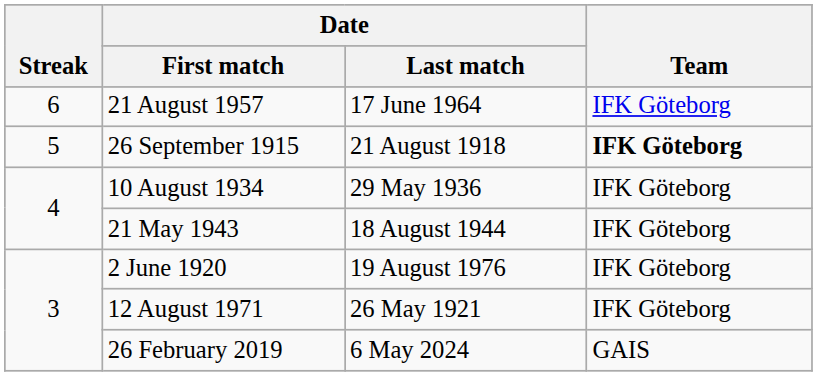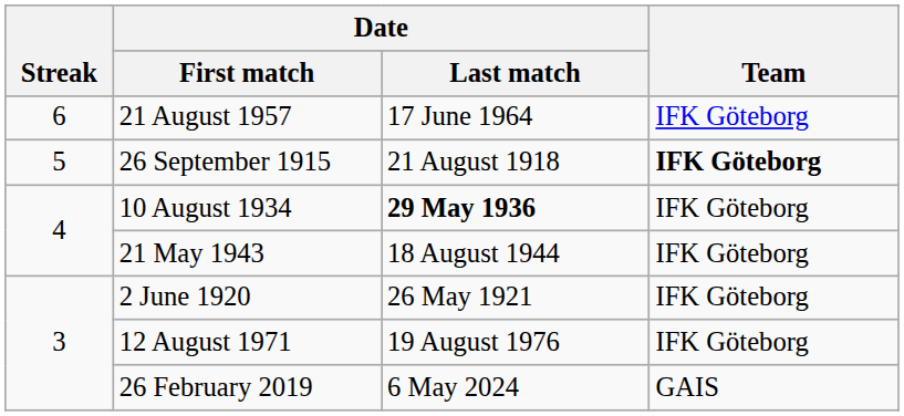10 August 1934 | Date / Last match: normal -> bold
2 June 1920 | Date / Last match: 19 August 1976 -> 26 May 1921
12 August 1971 | Date / Last match: 26 May 1921 -> 19 August 1976
